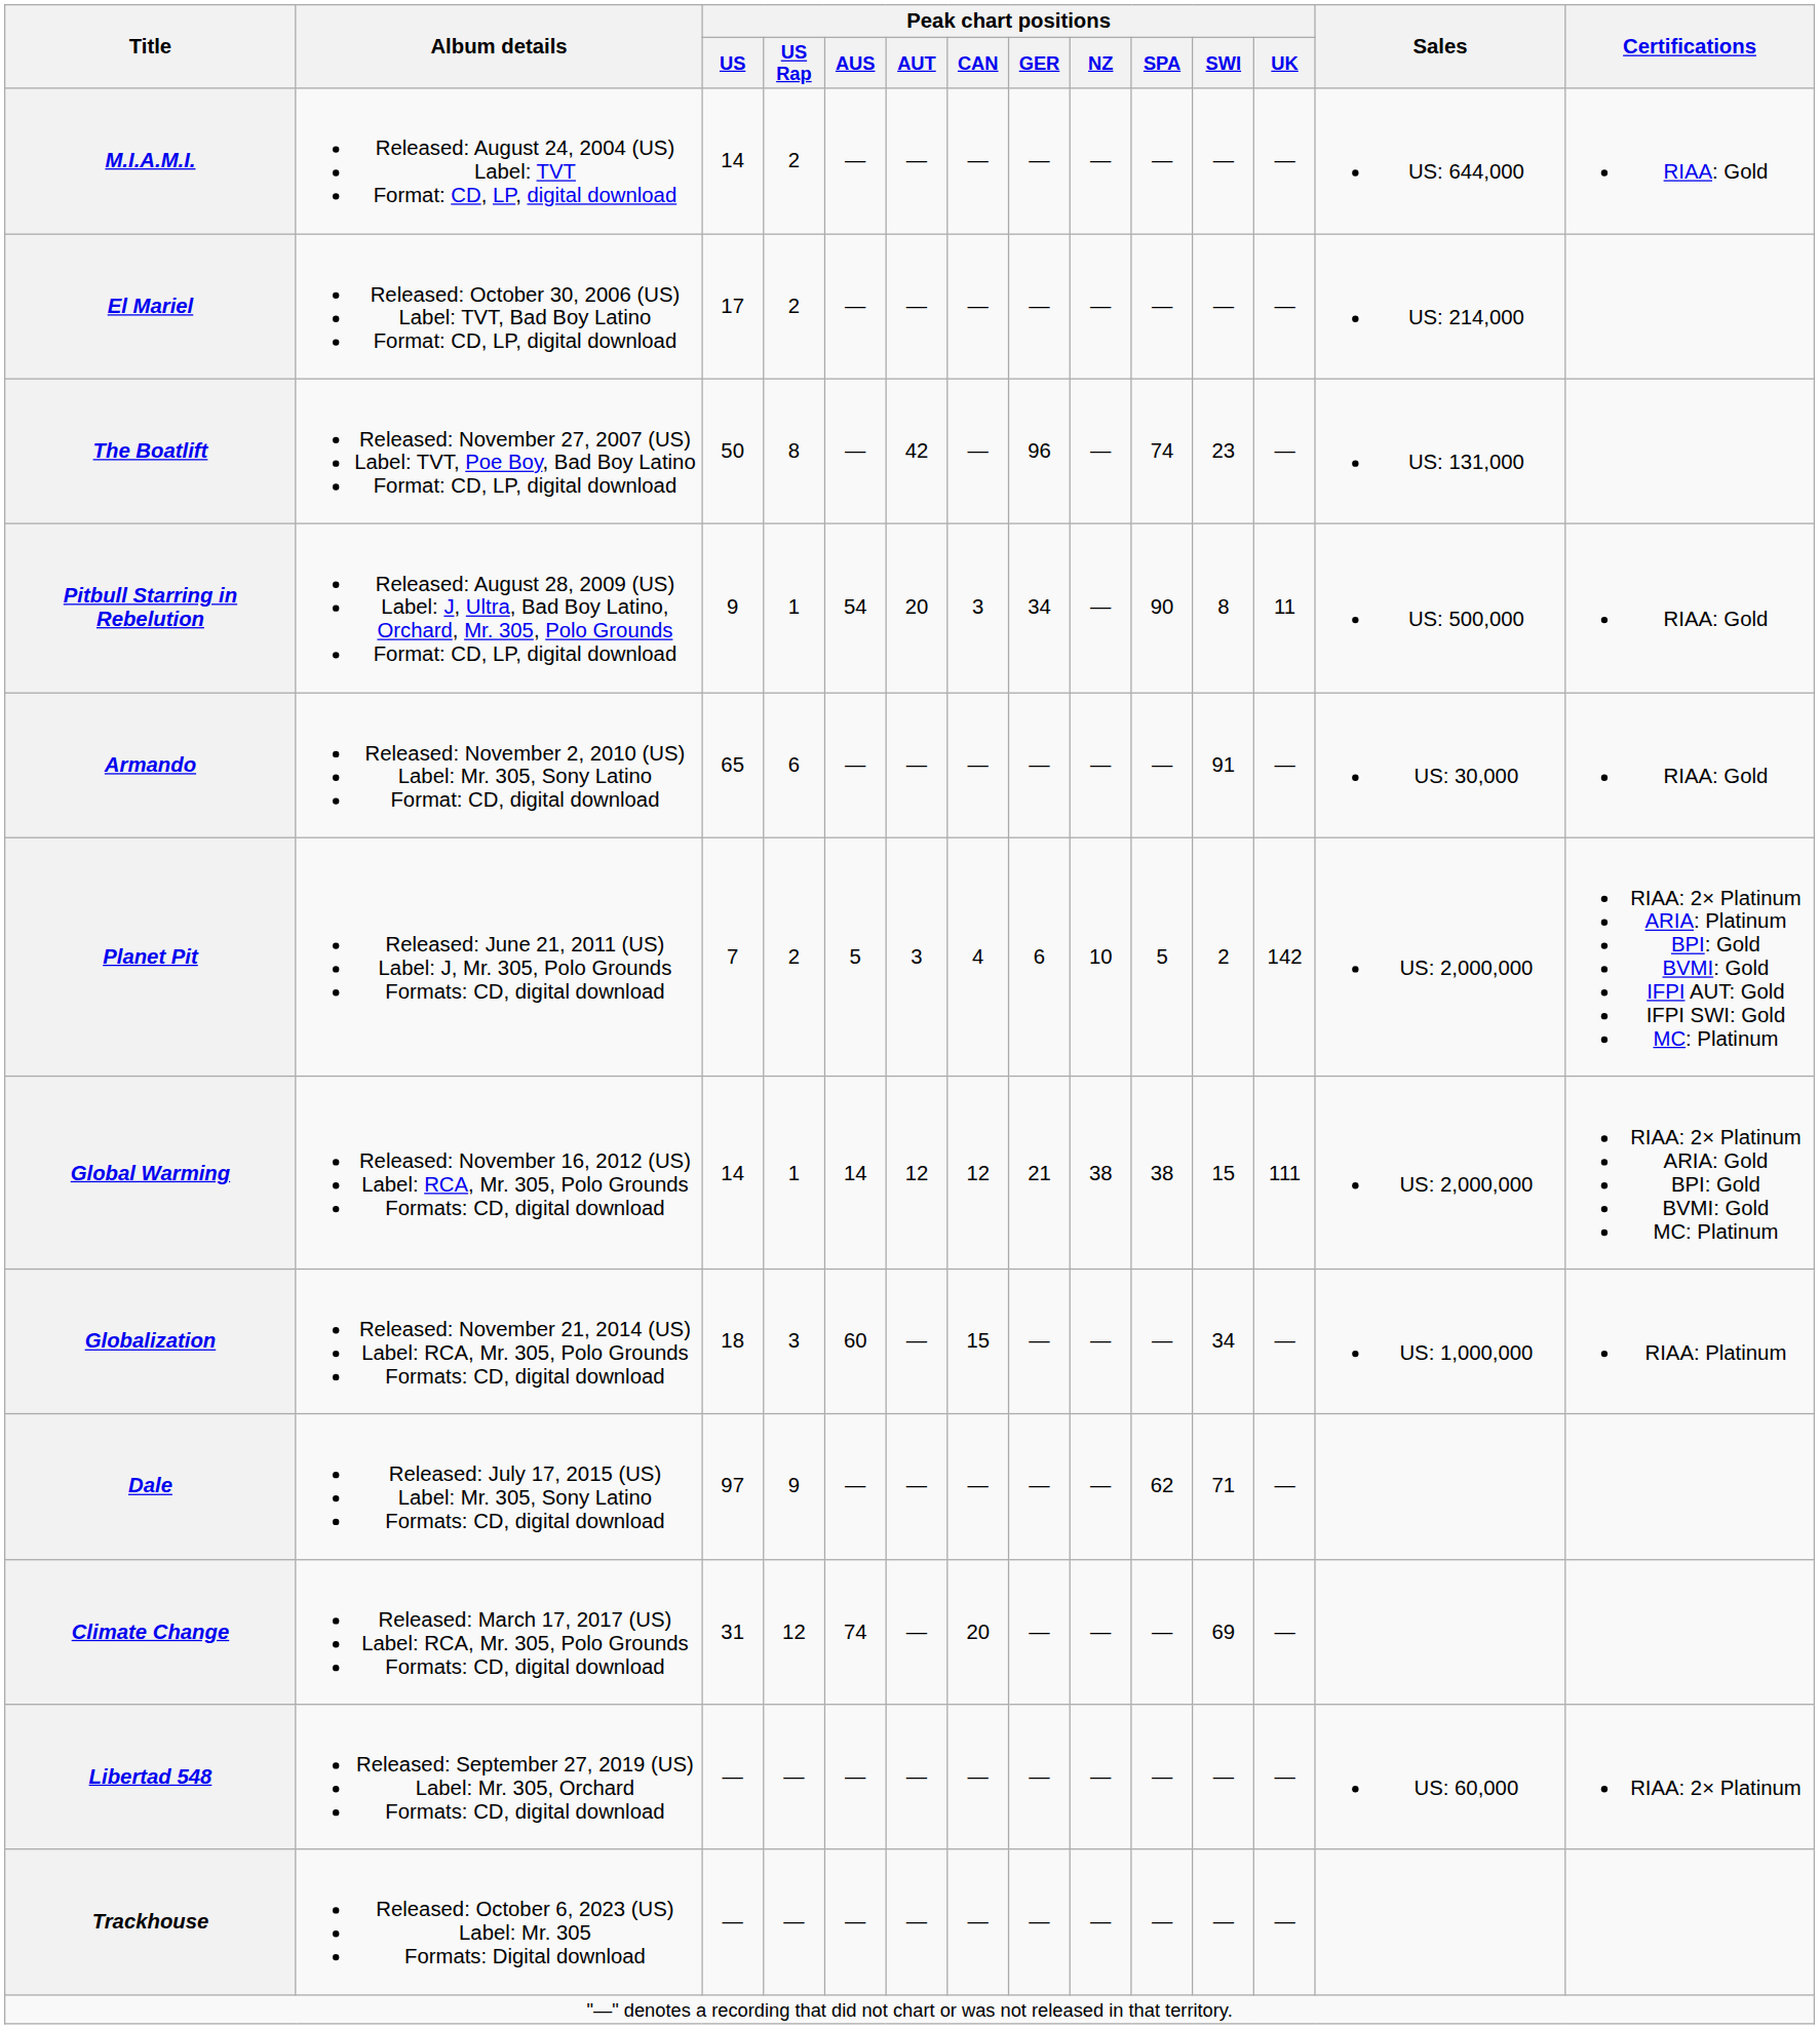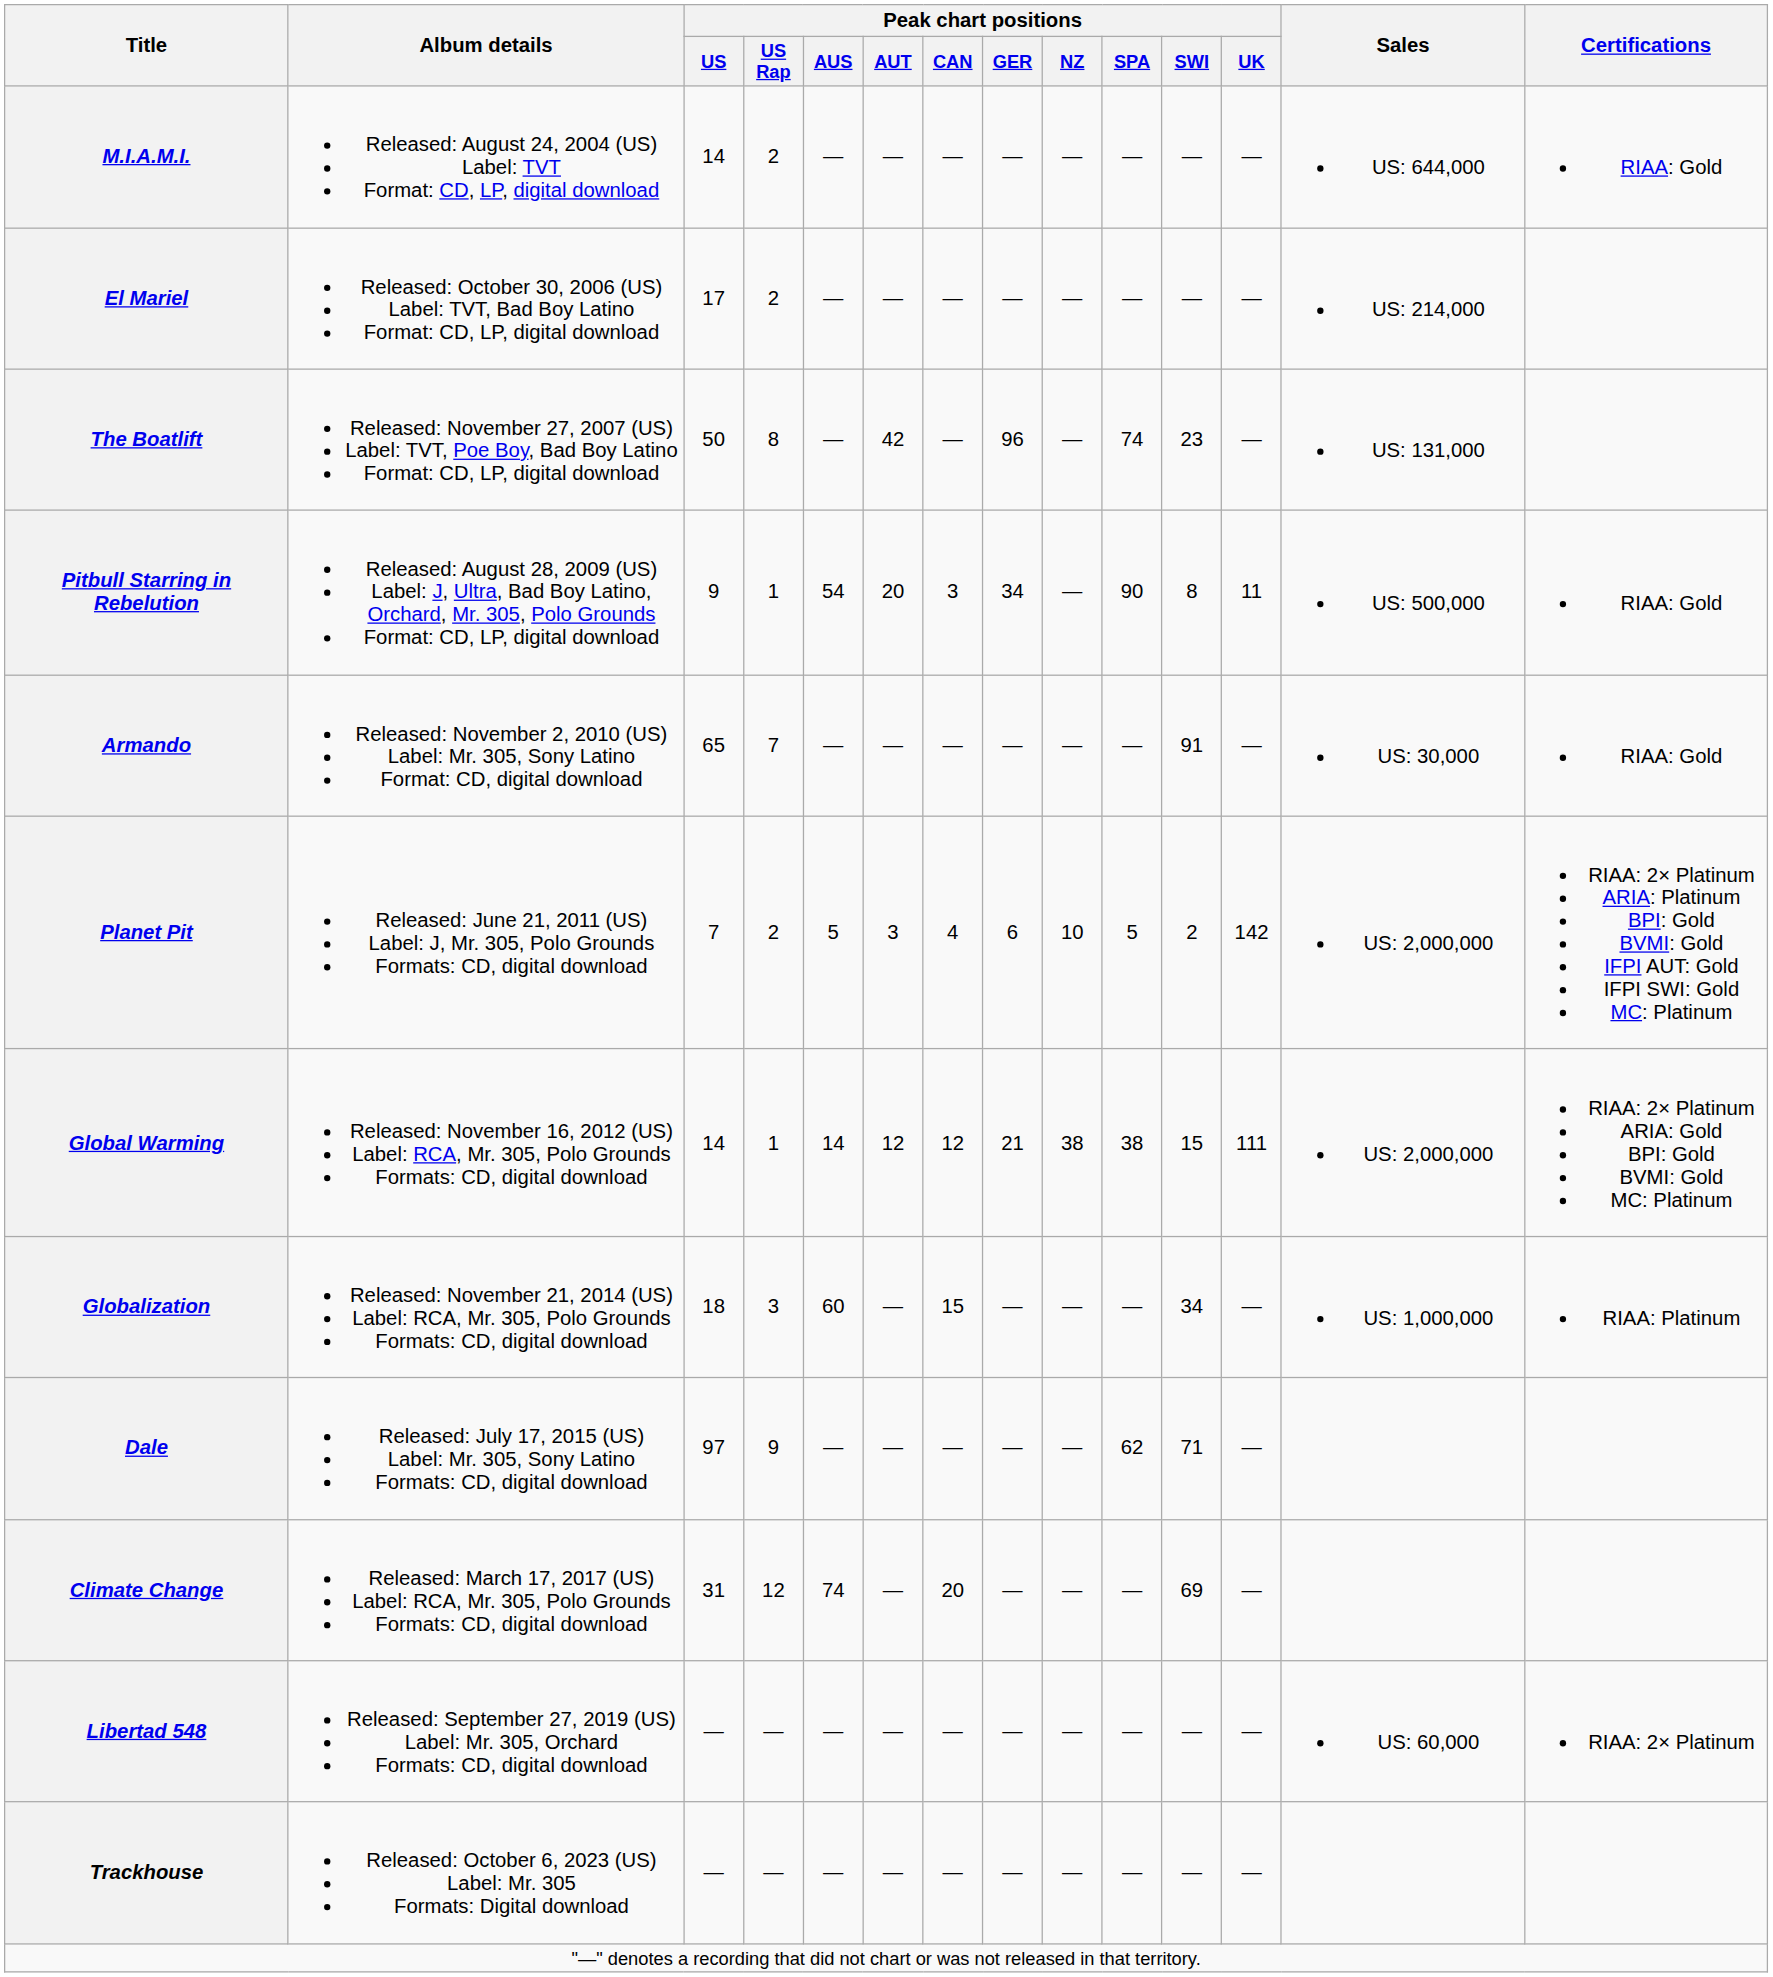Armando | Peak chart positions / US Rap: 6 -> 7
